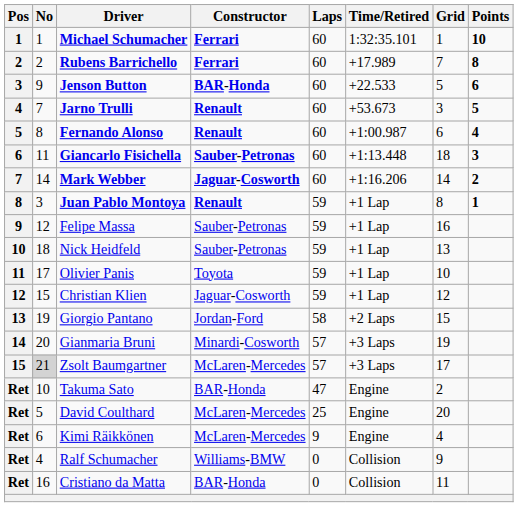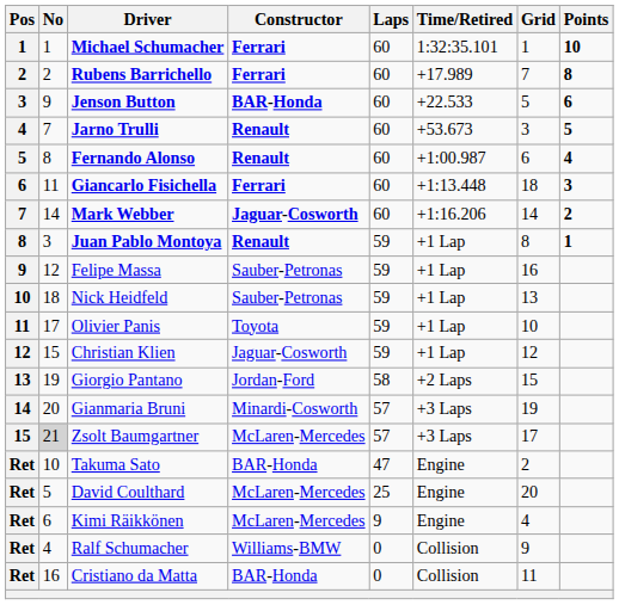Giancarlo Fisichella | Constructor: Sauber-Petronas -> Ferrari
